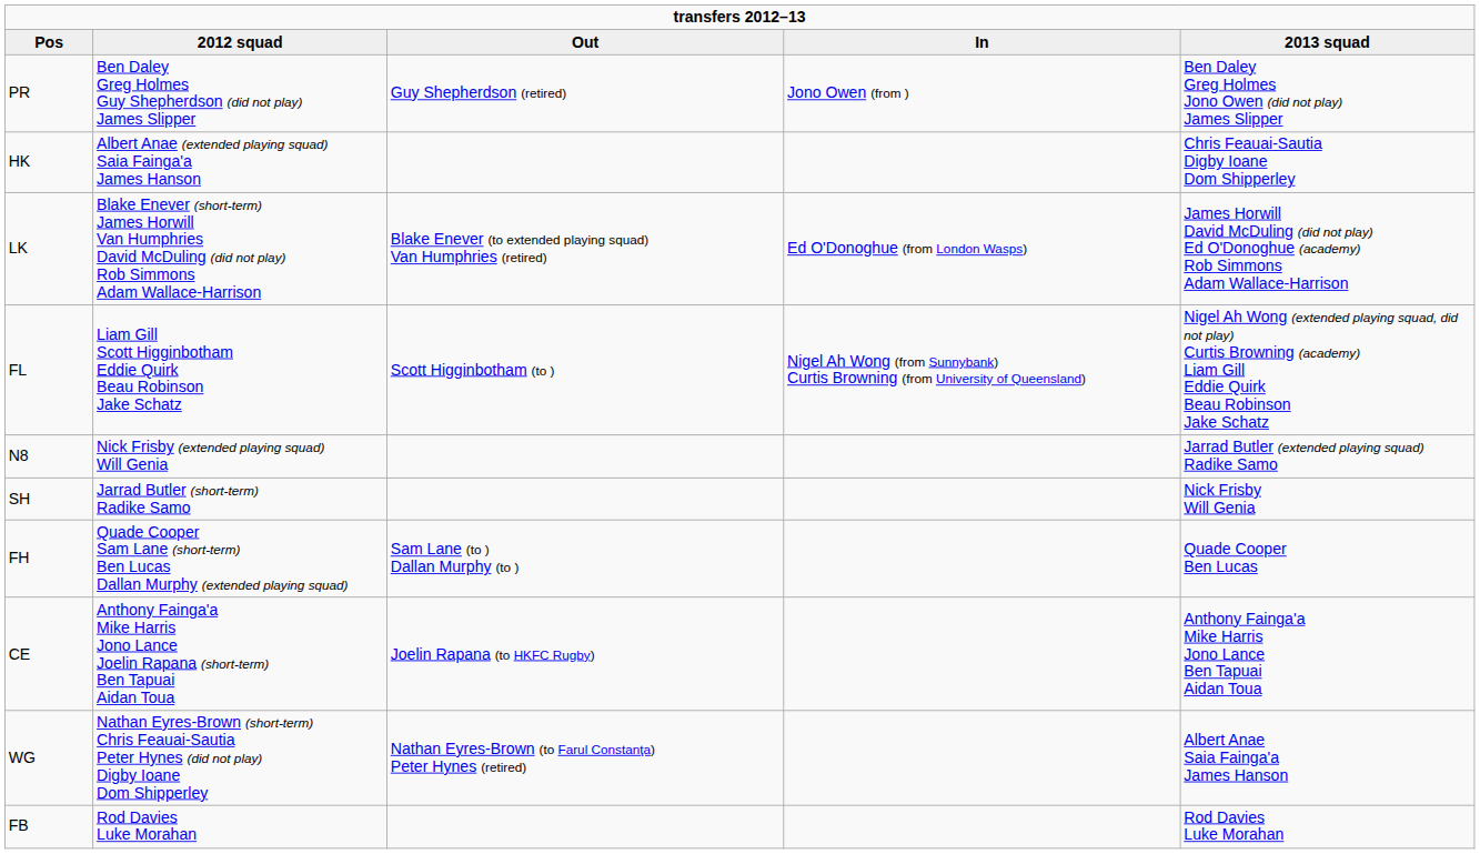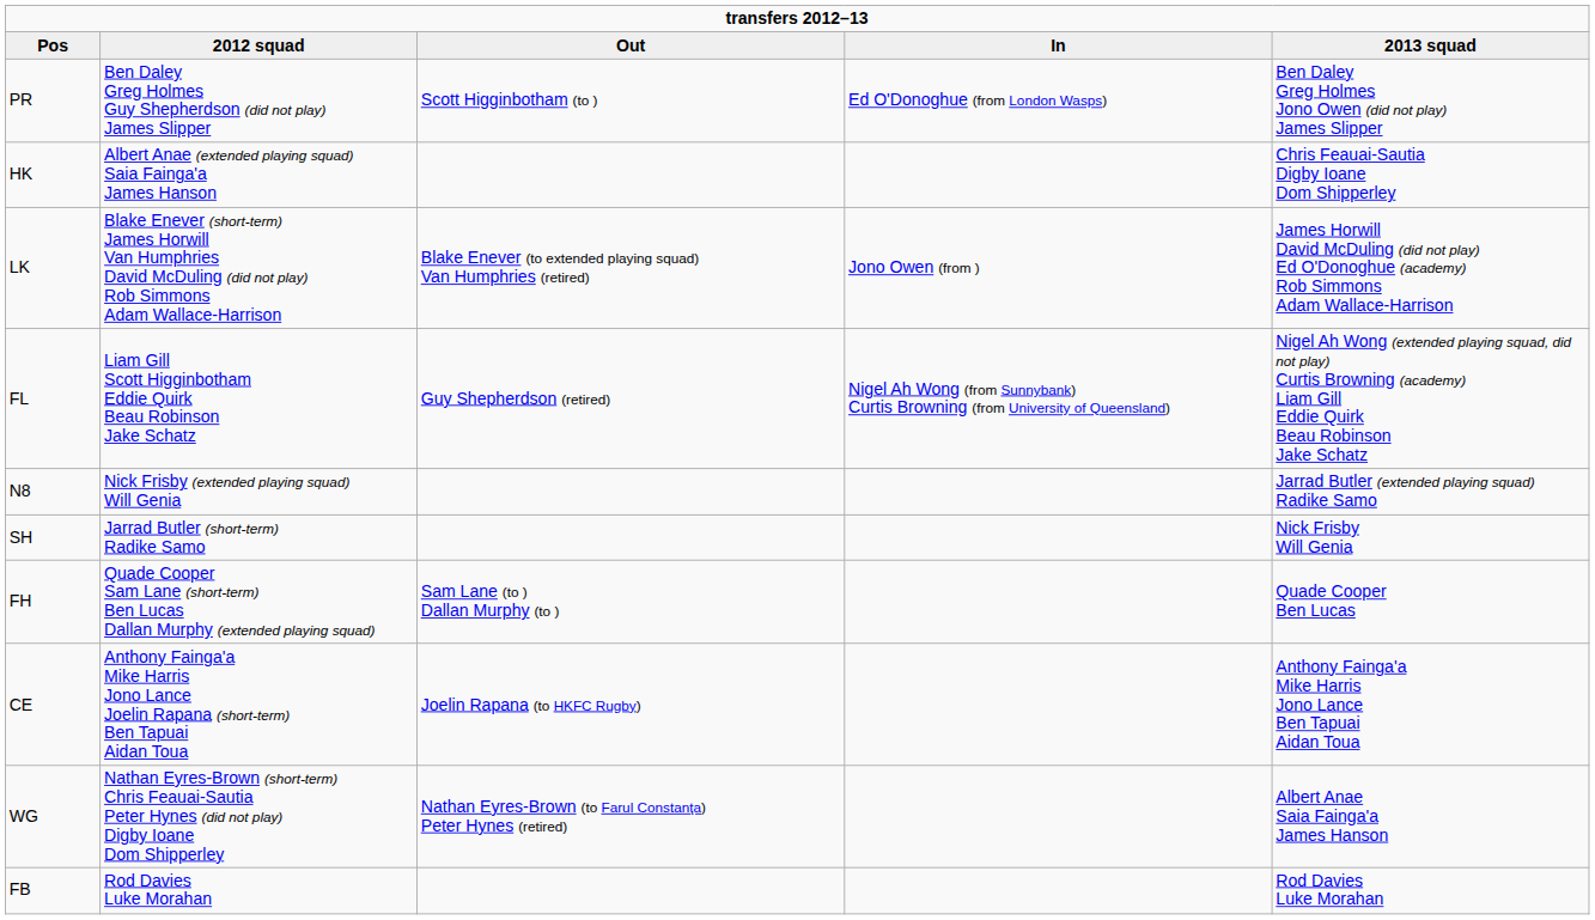PR | Out: Guy Shepherdson (retired) -> Scott Higginbotham (to )
PR | In: Jono Owen (from ) -> Ed O'Donoghue (from London Wasps)
LK | In: Ed O'Donoghue (from London Wasps) -> Jono Owen (from )
FL | Out: Scott Higginbotham (to ) -> Guy Shepherdson (retired)
